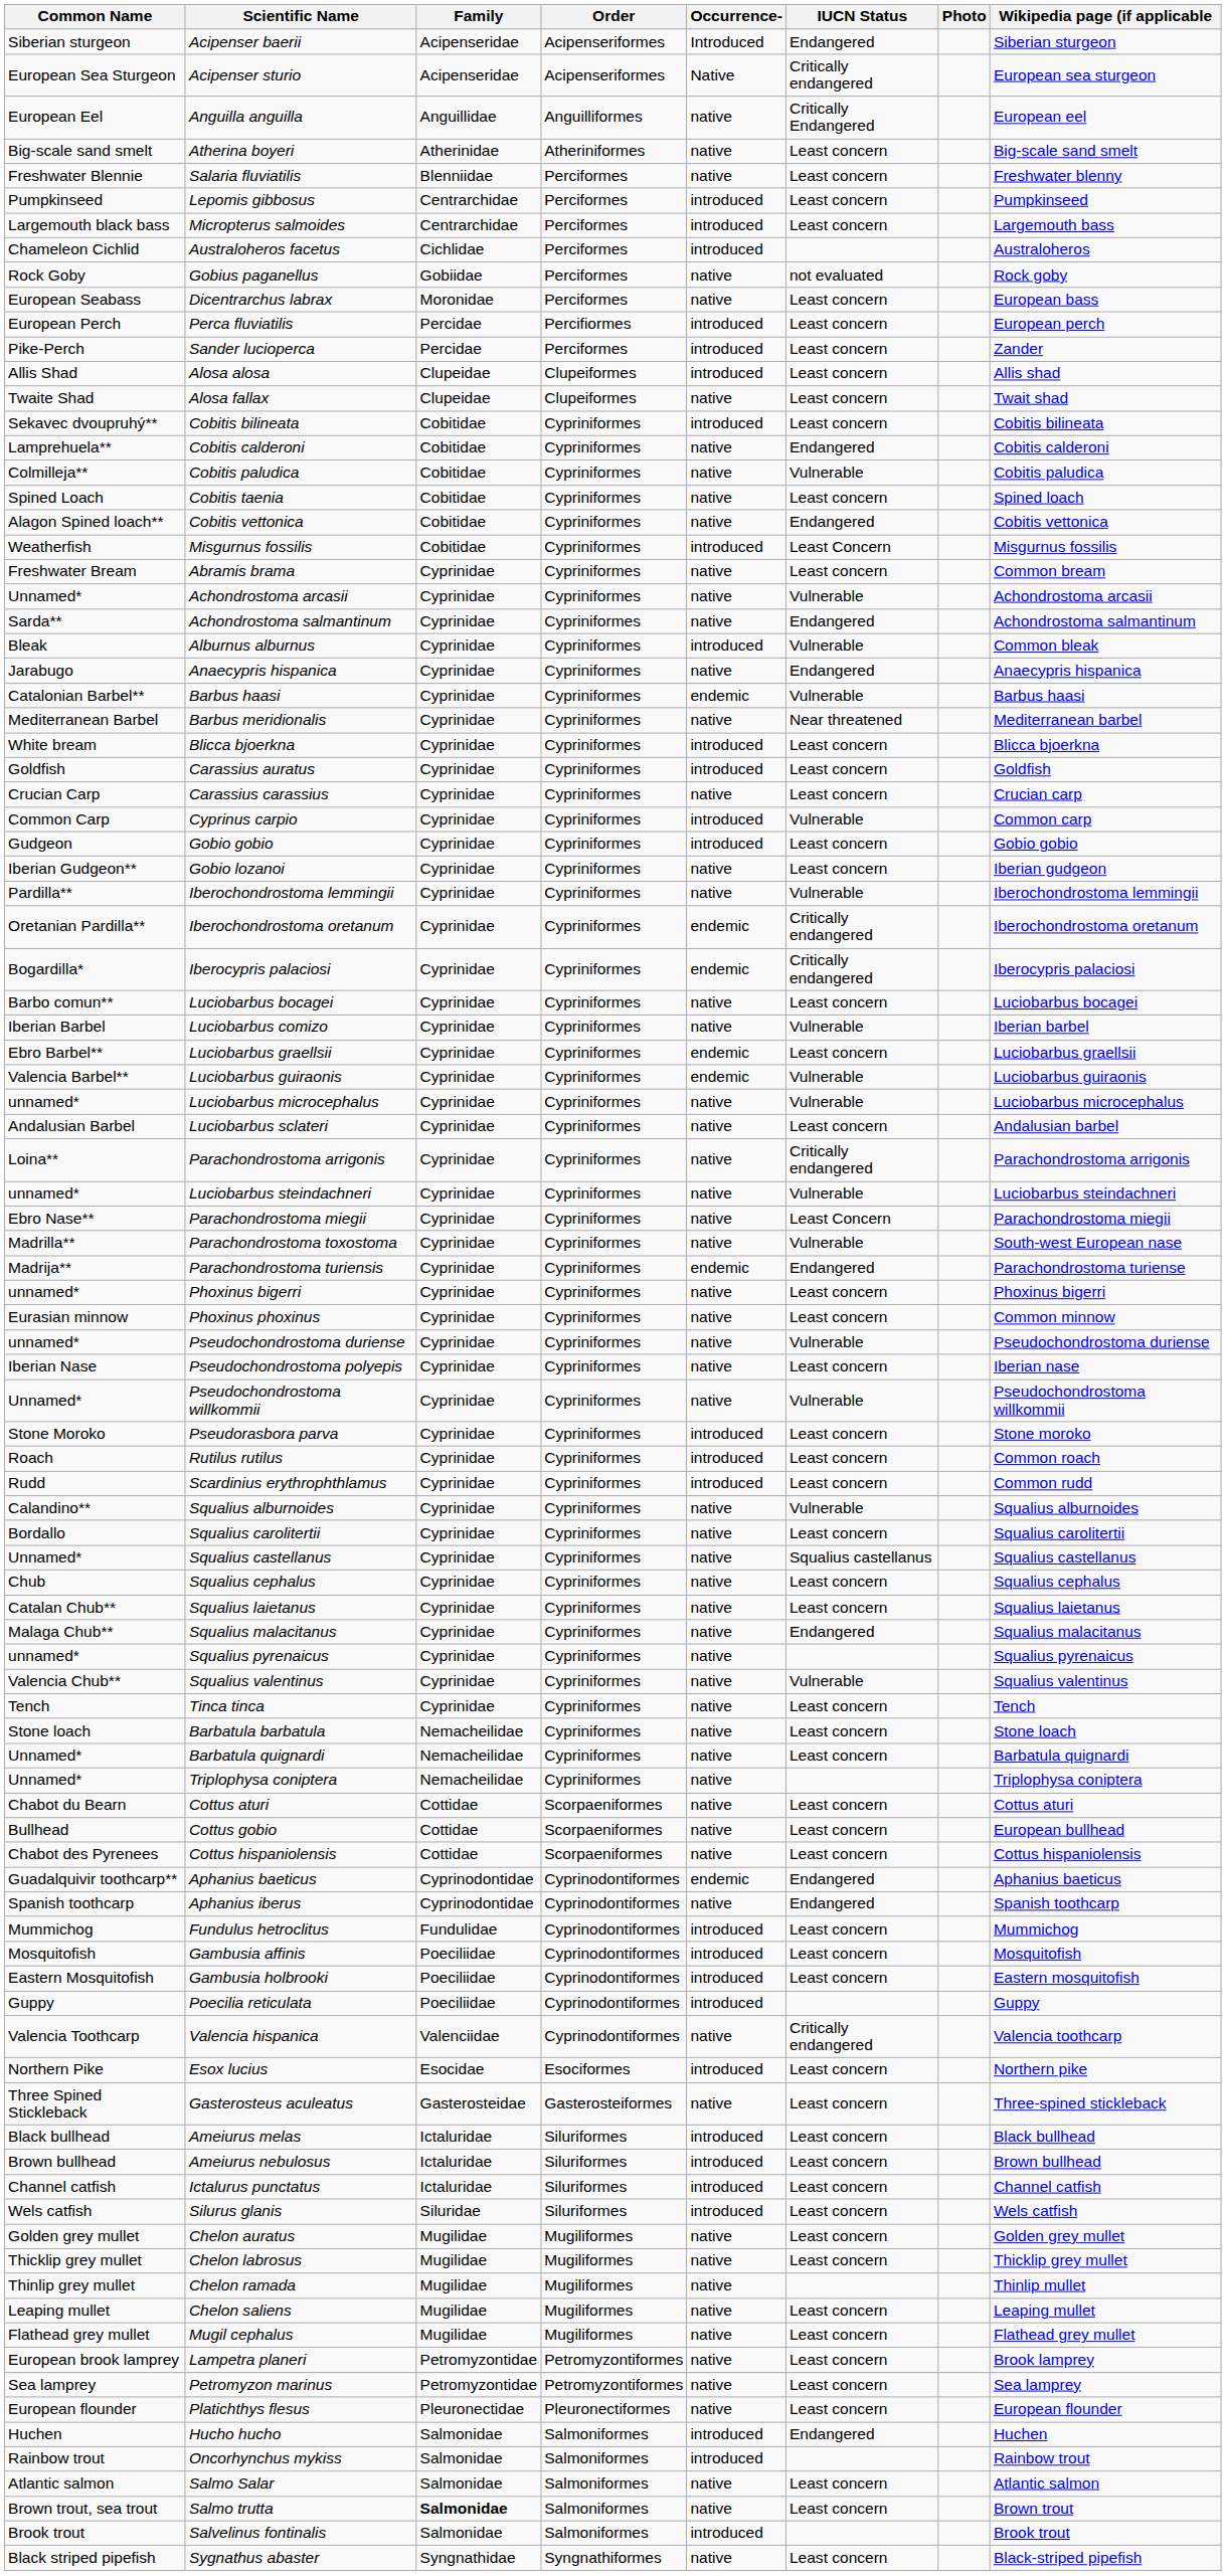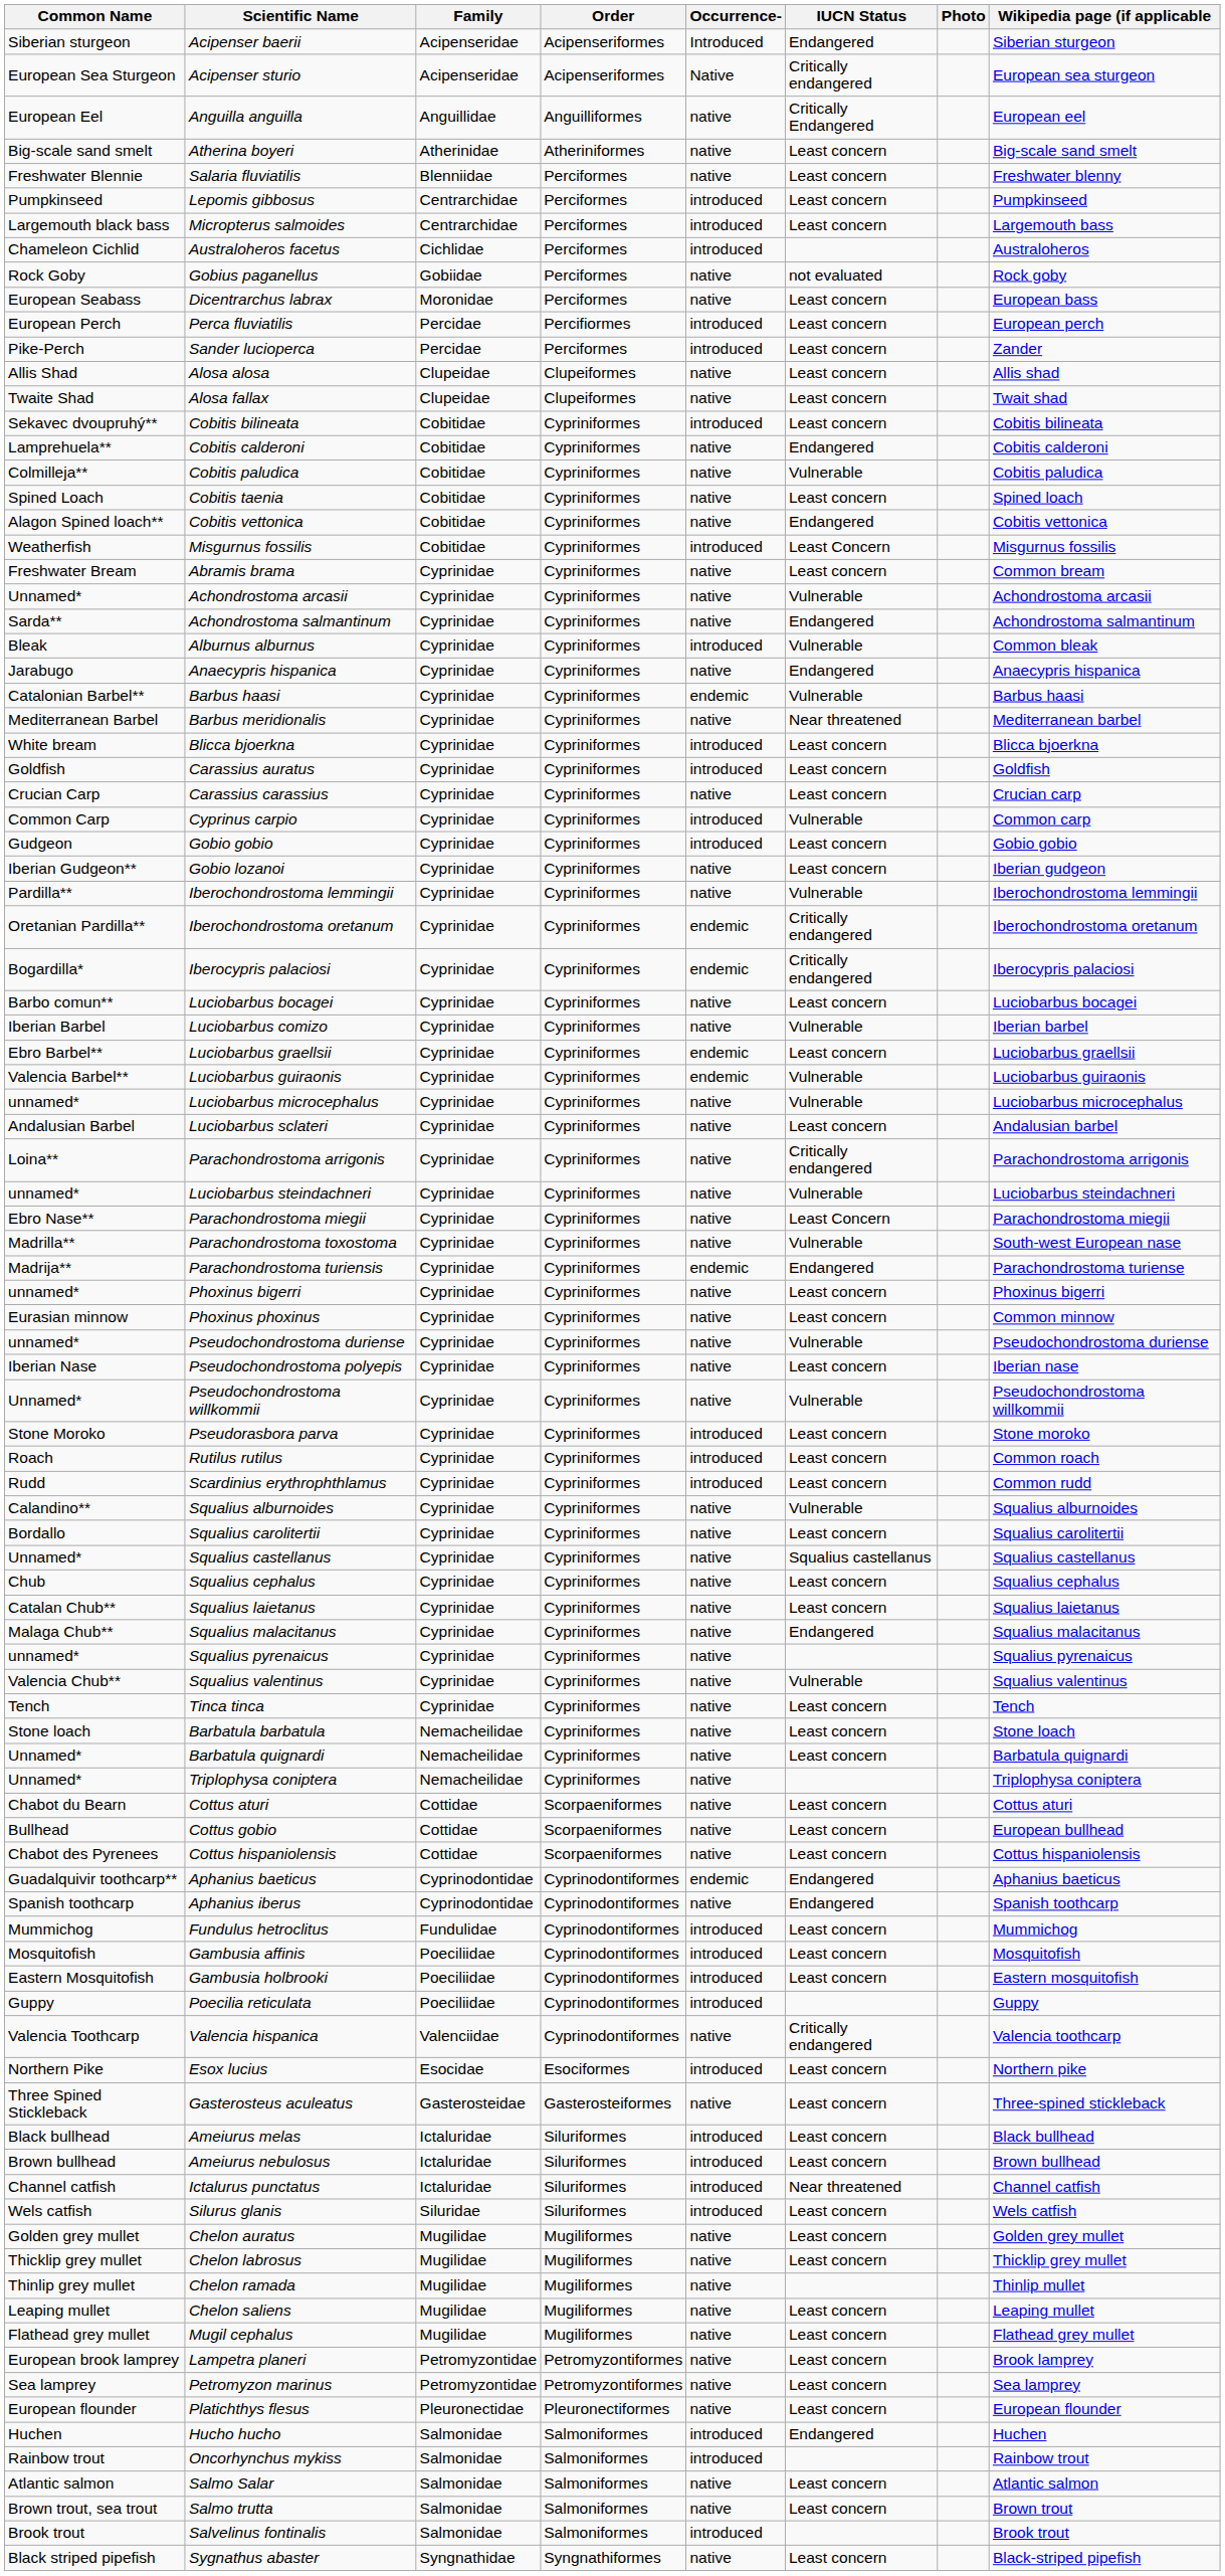Alosa alosa | Occurrence-: introduced -> native
Ictalurus punctatus | IUCN Status: Least concern -> Near threatened
Salmo trutta | Family: bold -> normal
